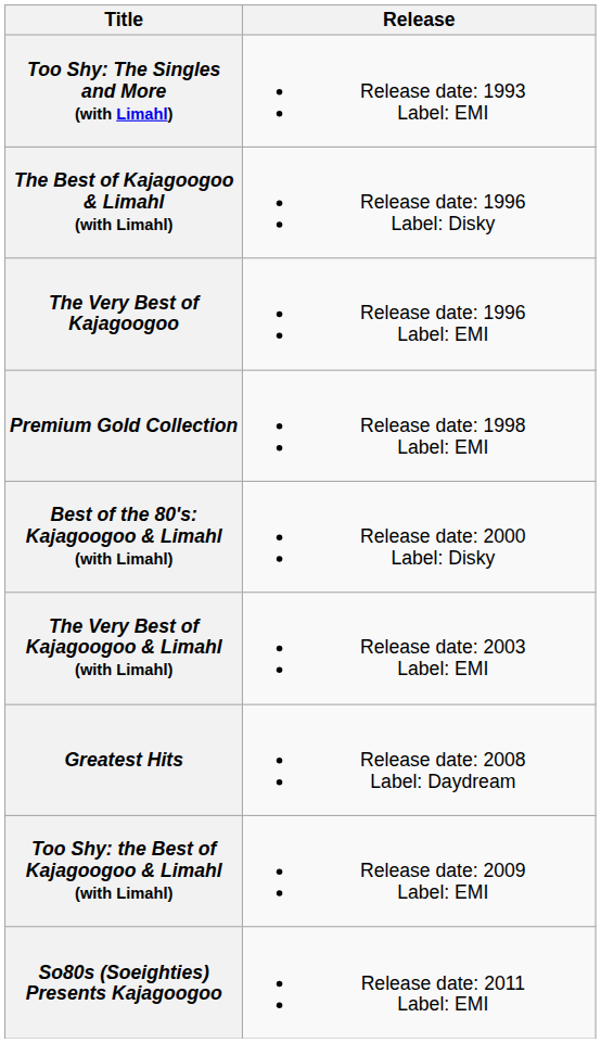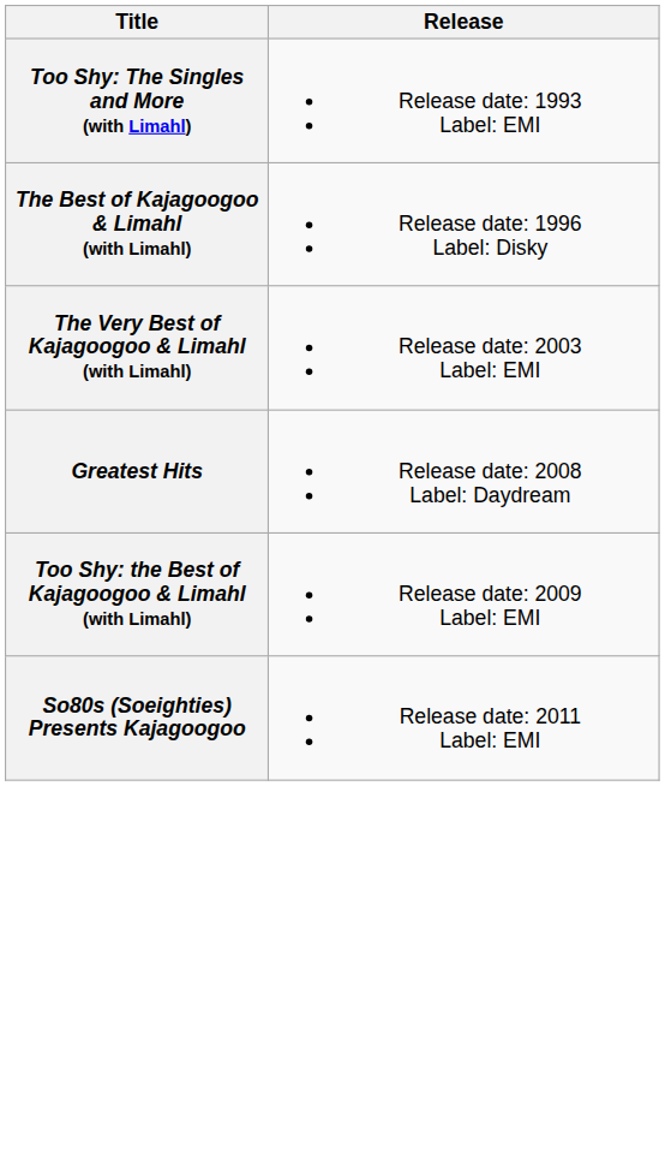- row: The Very Best of Kajagoogoo | Release date: 1996 Label: EMI
- row: Premium Gold Collection | Release date: 1998 Label: EMI
- row: Best of the 80's: Kajagoogoo & Limahl (with Limahl) | Release date: 2000 Label: Disky
